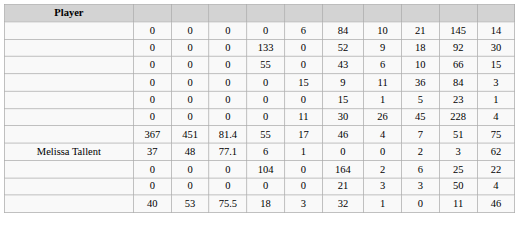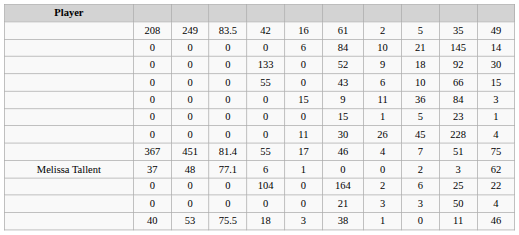+ row: 208 | 249 | 83.5 | 42 | 16 | 61 | 2 | 5 | 35 | 49
40 | column 7: 32 -> 38
